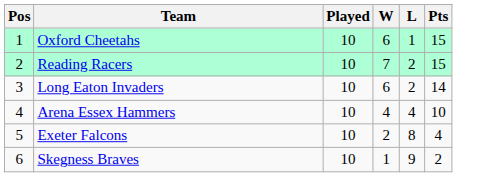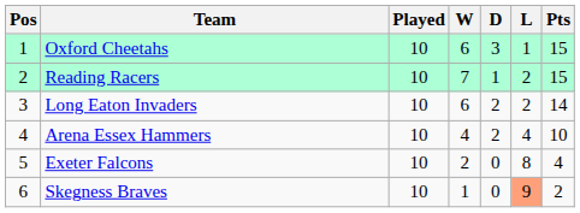+ column: D | 3 | 1 | 2 | 2 | 0 | 0
Skegness Braves | L: no background -> lightsalmon background
